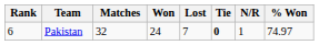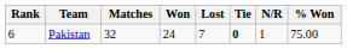Pakistan | % Won: 74.97 -> 75.00
